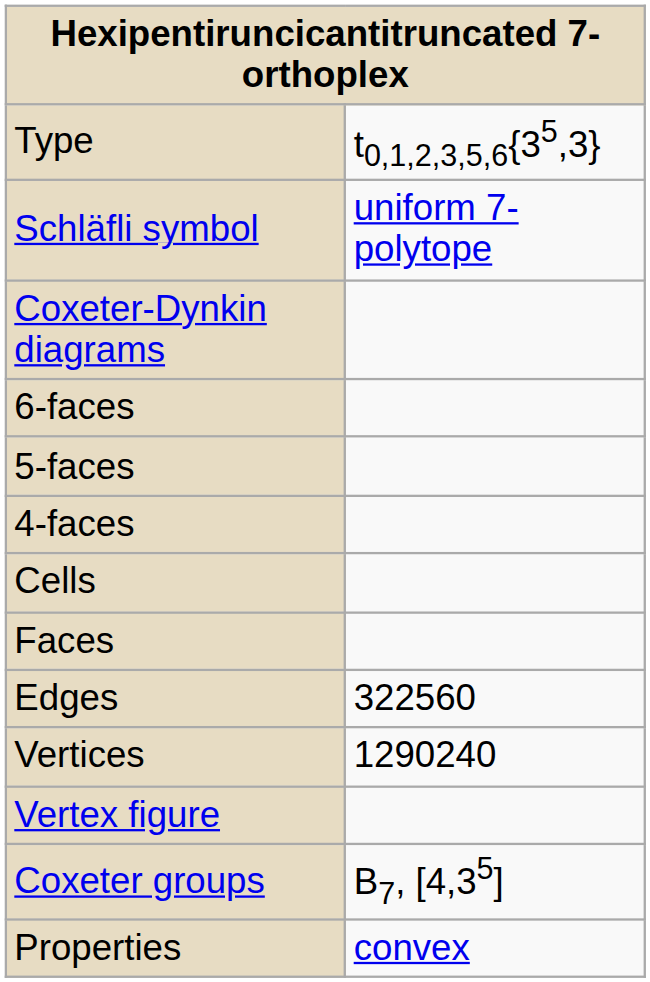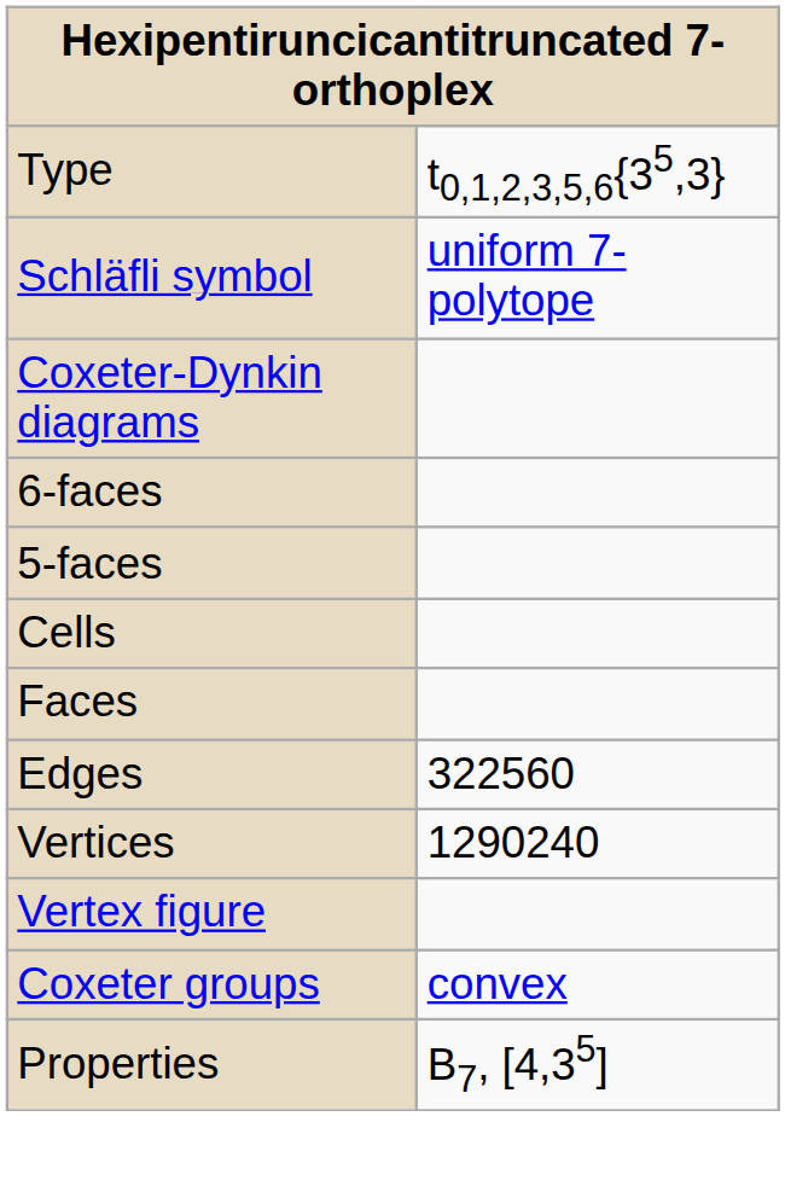- row: 4-faces
Coxeter groups | column 2: B7, [4,35] -> convex
Properties | column 2: convex -> B7, [4,35]
